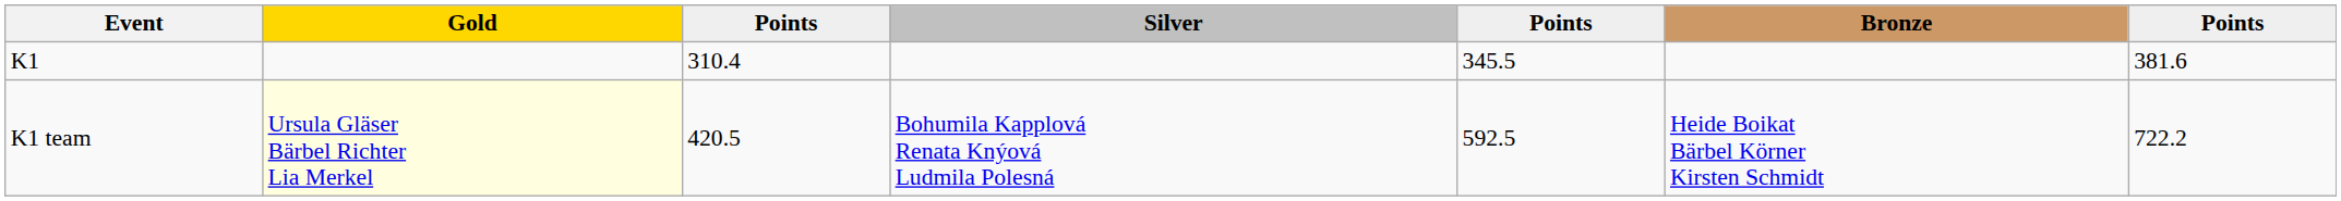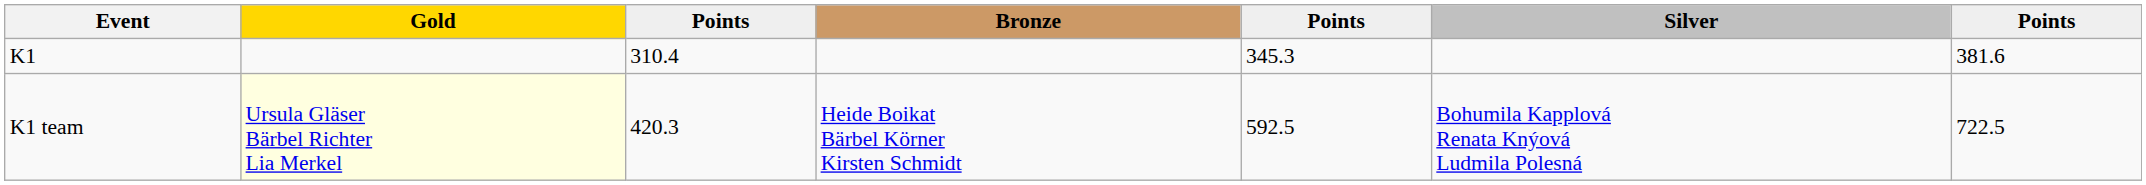columns swapped: Silver <-> Bronze
K1 | column 5: 345.5 -> 345.3
K1 team | column 3: 420.5 -> 420.3
K1 team | column 7: 722.2 -> 722.5
